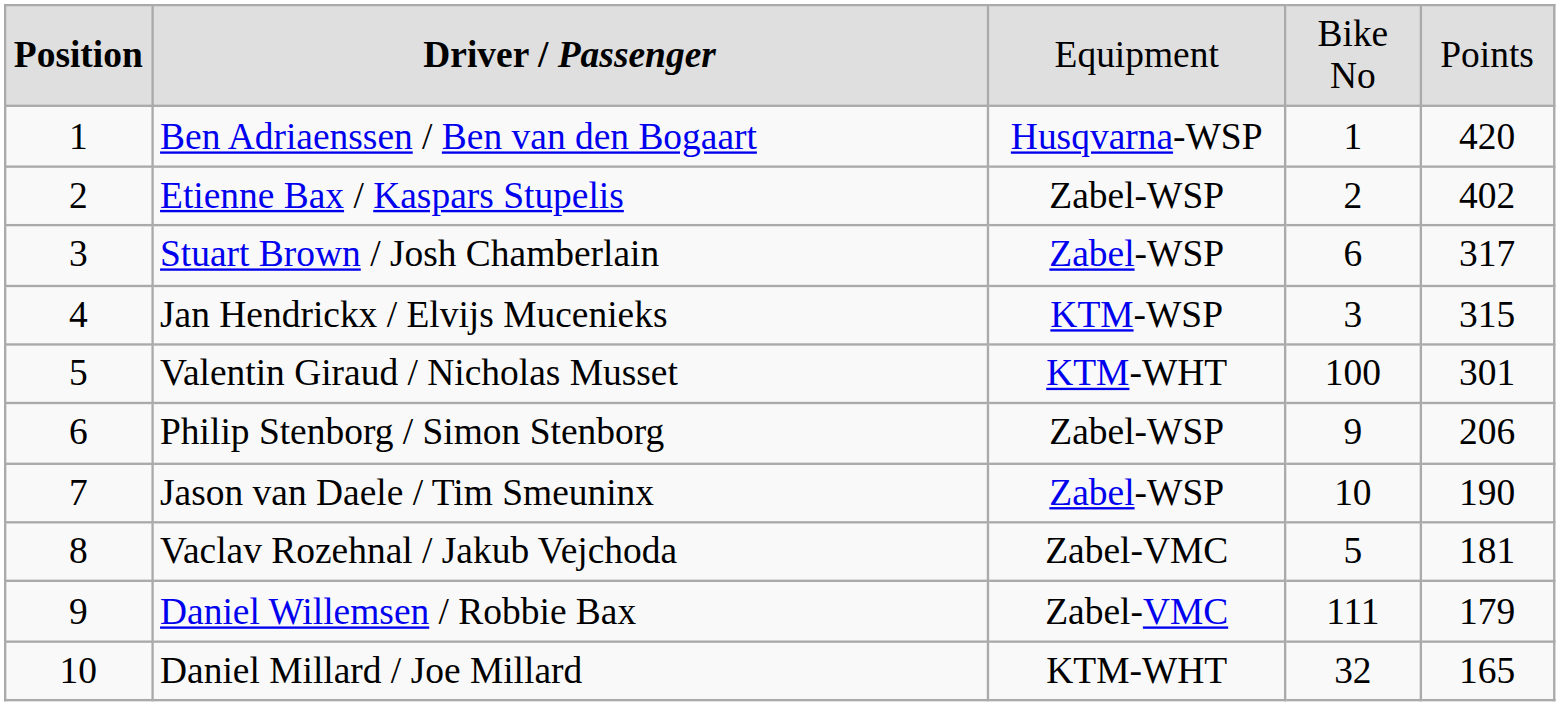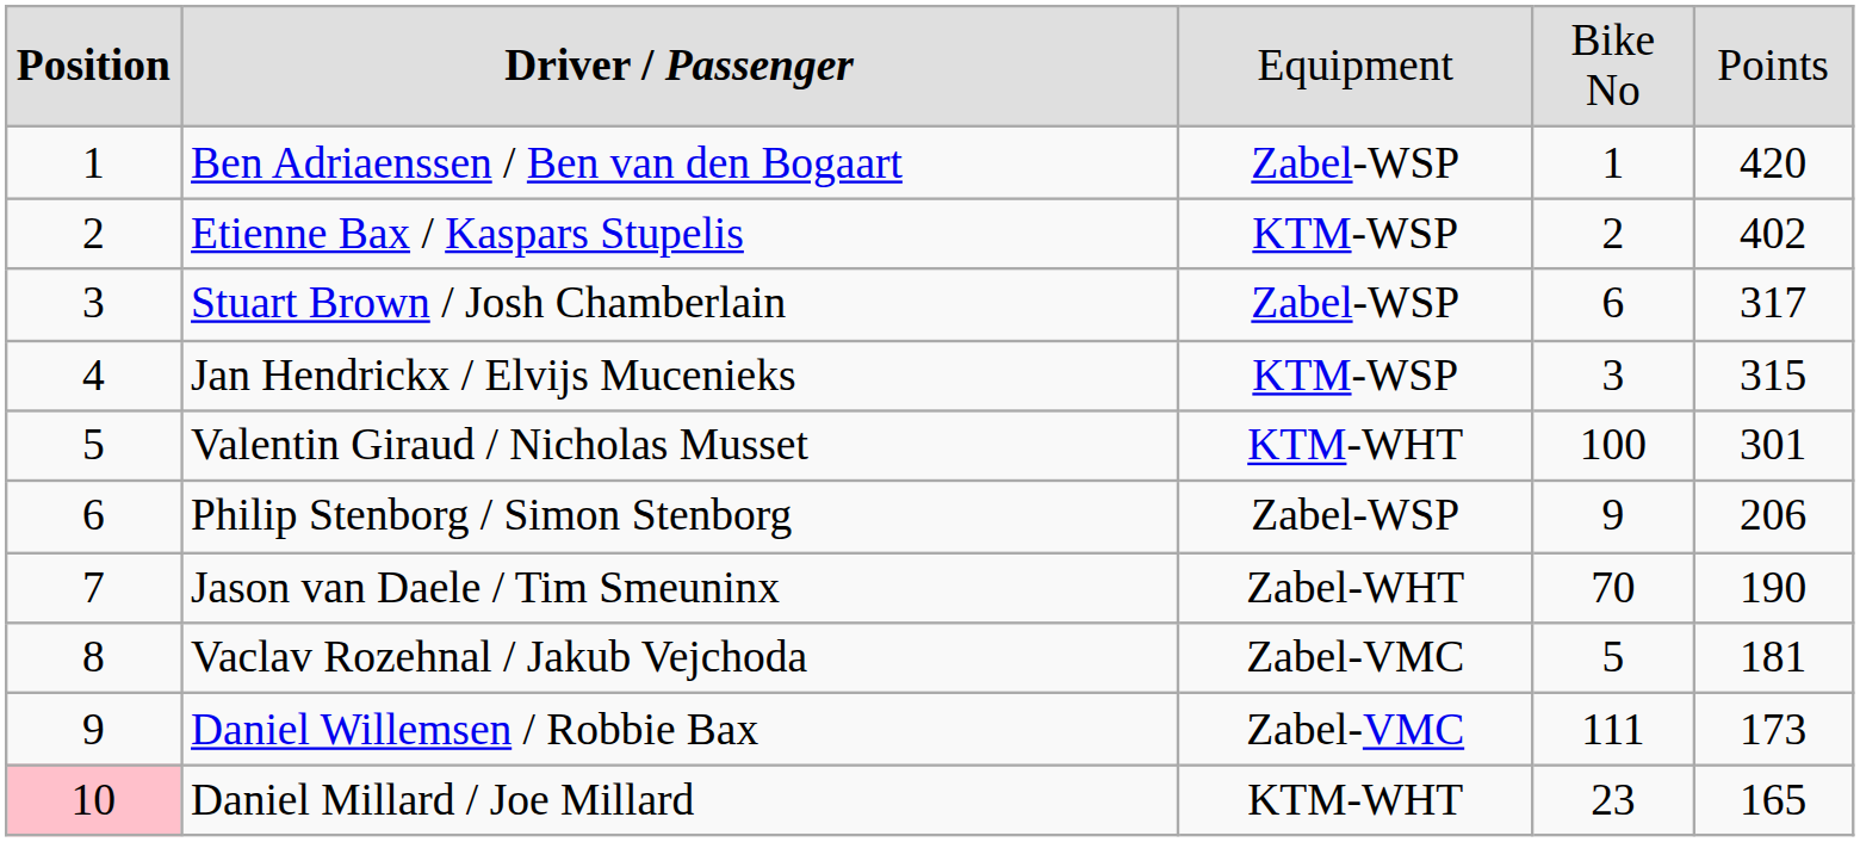Ben Adriaenssen / Ben van den Bogaart | column 3: Husqvarna-WSP -> Zabel-WSP
Etienne Bax / Kaspars Stupelis | column 3: Zabel-WSP -> KTM-WSP
Jason van Daele / Tim Smeuninx | column 3: Zabel-WSP -> Zabel-WHT
Jason van Daele / Tim Smeuninx | column 4: 10 -> 70
Daniel Willemsen / Robbie Bax | column 5: 179 -> 173
Daniel Millard / Joe Millard | column 1: no background -> pink background
Daniel Millard / Joe Millard | column 4: 32 -> 23
